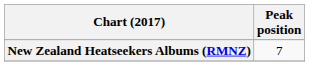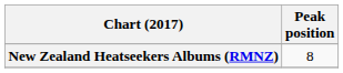New Zealand Heatseekers Albums (RMNZ) | Peak position: 7 -> 8
